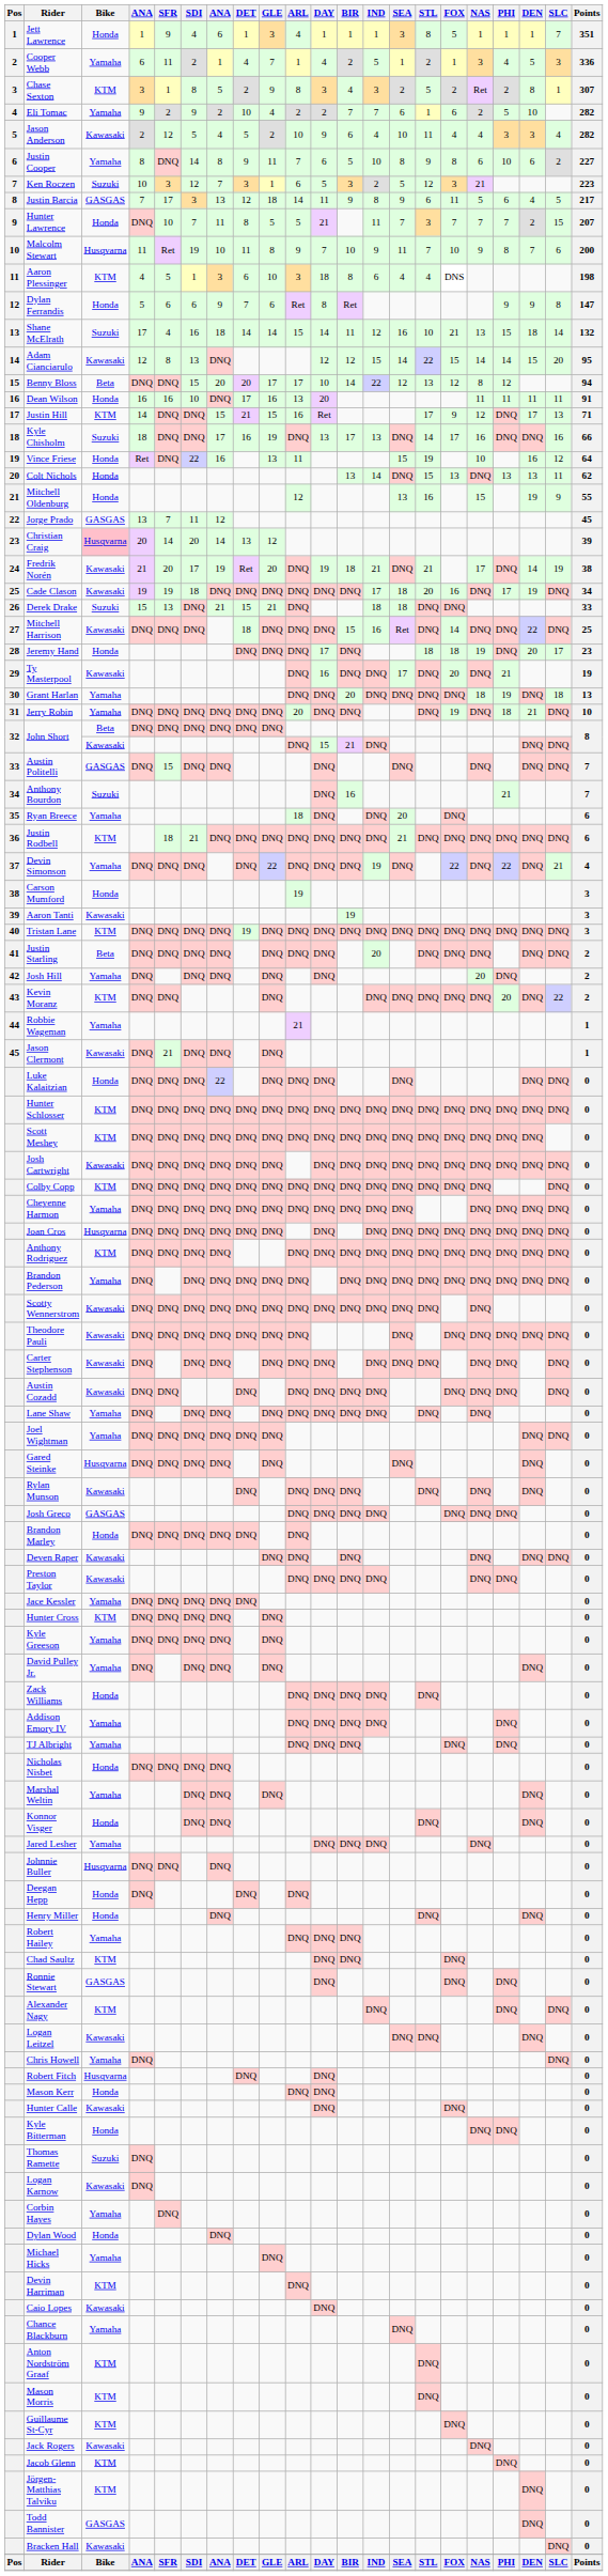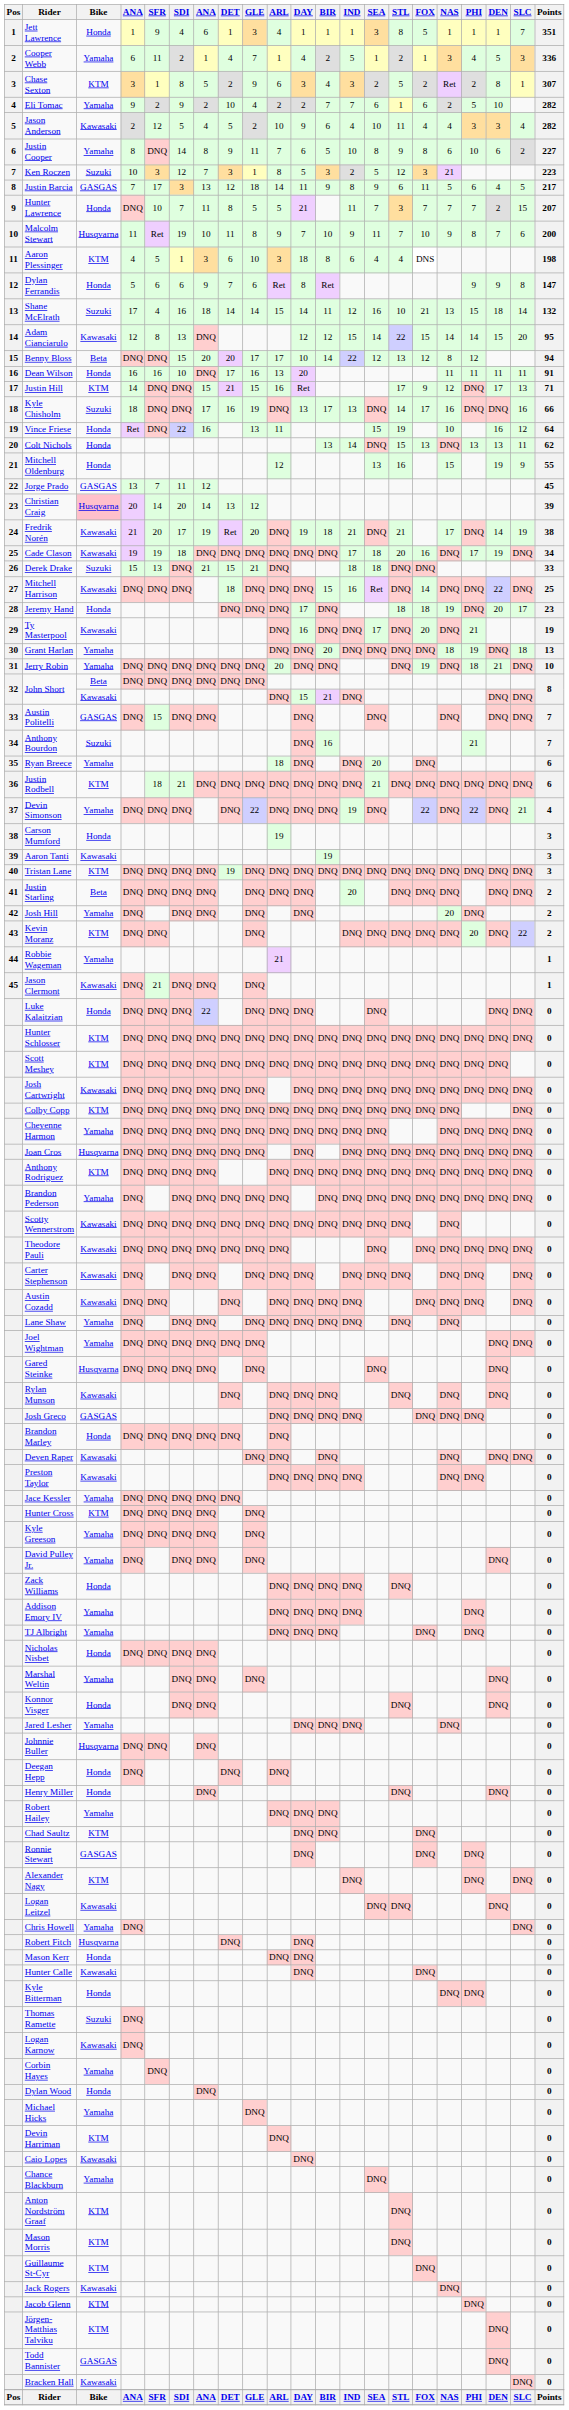Chase Sexton | ARL: 8 -> 6
Ken Roczen | ARL: 6 -> 8
